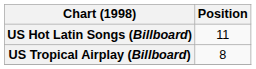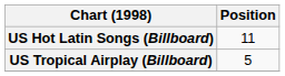US Tropical Airplay (Billboard) | Position: 8 -> 5
